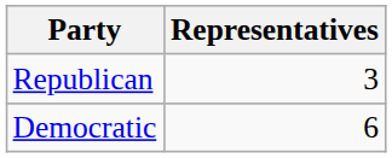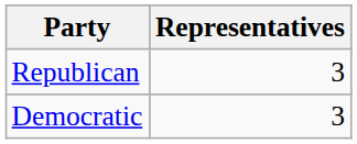Democratic | Representatives: 6 -> 3
